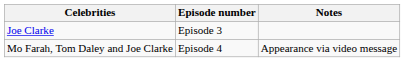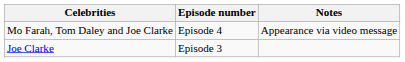rows swapped: Joe Clarke <-> Mo Farah, Tom Daley and Joe Clarke
